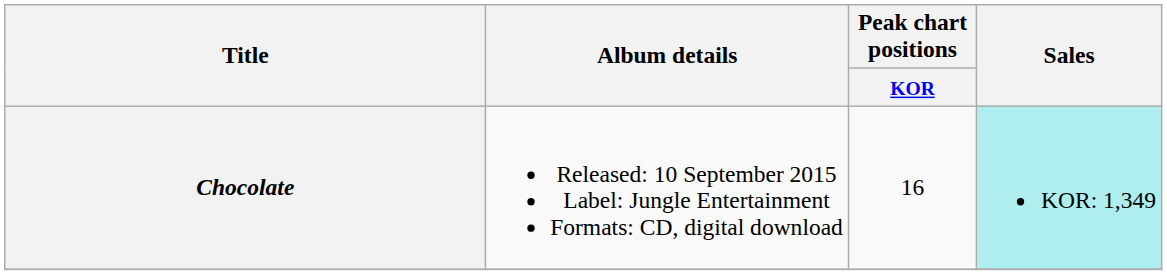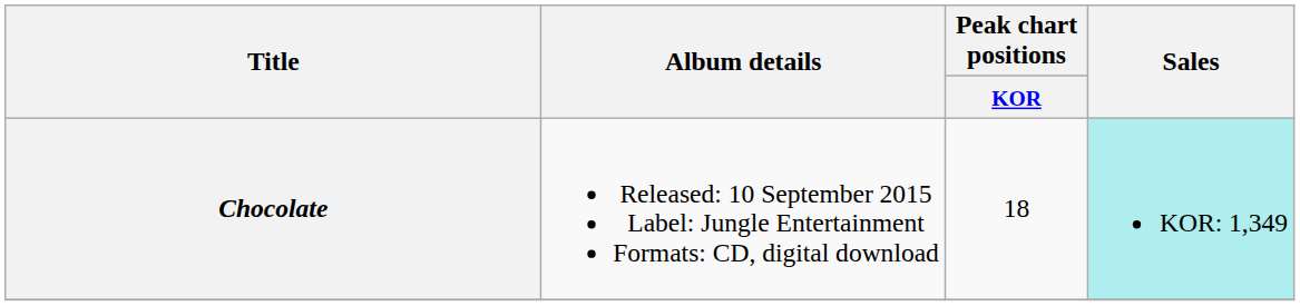Chocolate | Peak chart positions / KOR: 16 -> 18
